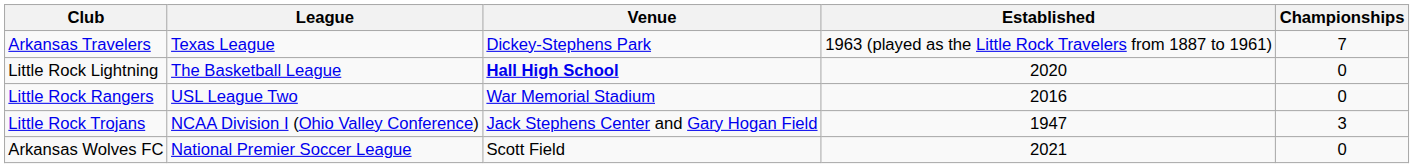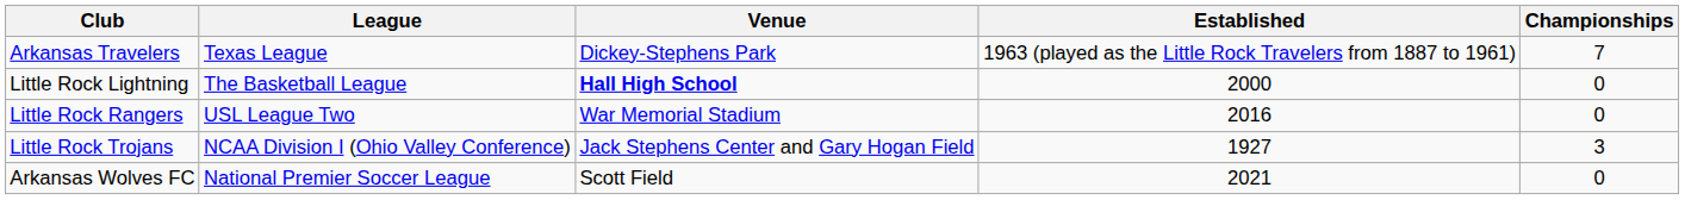Little Rock Lightning | Established: 2020 -> 2000
Little Rock Trojans | Established: 1947 -> 1927
